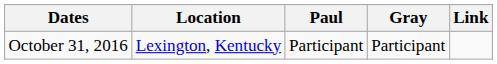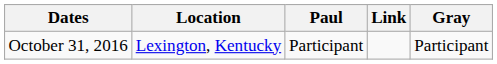columns swapped: Gray <-> Link
